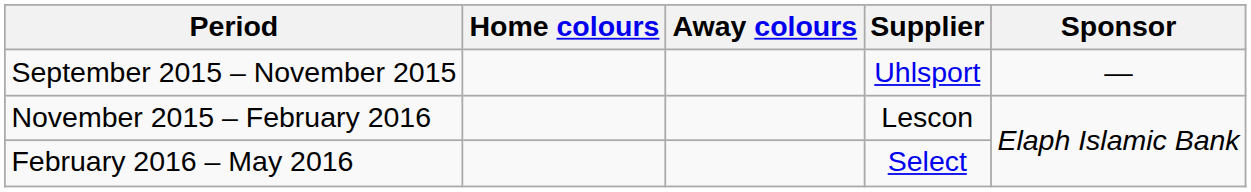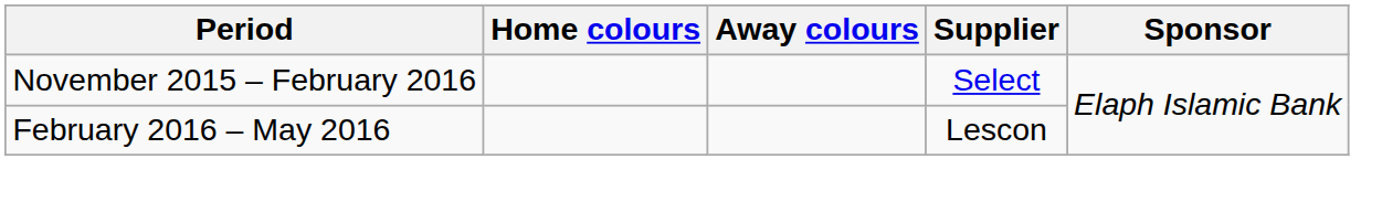- row: September 2015 – November 2015 | Uhlsport | —
November 2015 – February 2016 | Supplier: Lescon -> Select
February 2016 – May 2016 | Supplier: Select -> Lescon
